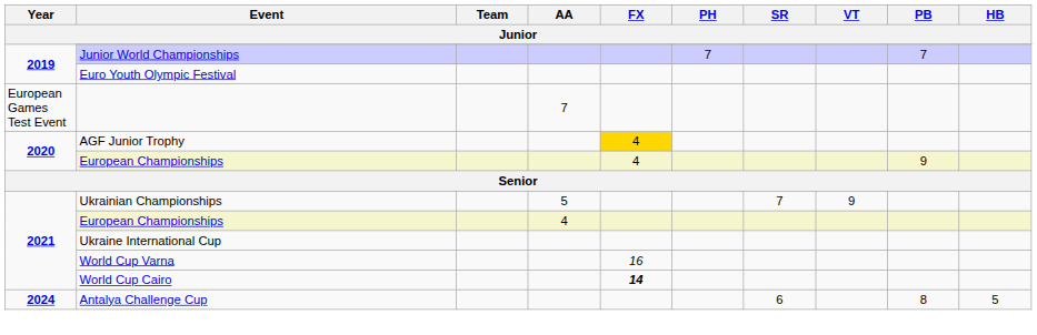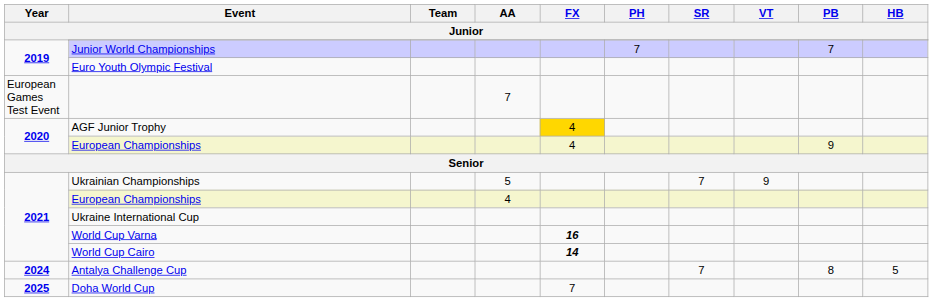World Cup Varna | FX: normal -> bold
Antalya Challenge Cup | SR: 6 -> 7
+ row: 2025 | Doha World Cup | 7
